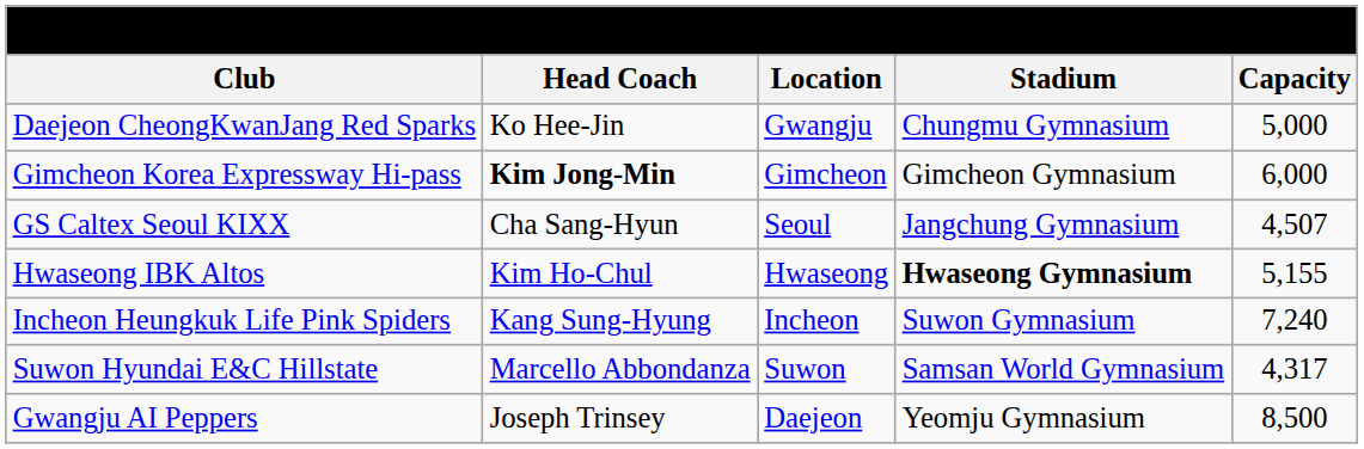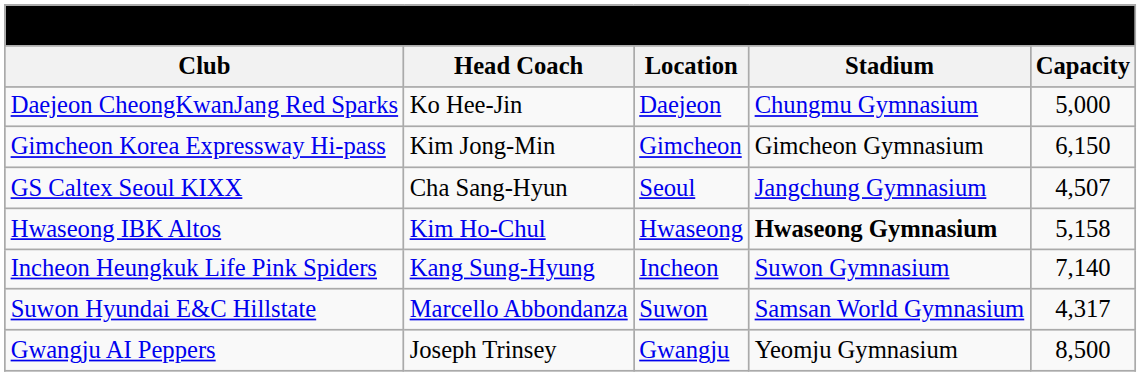Daejeon CheongKwanJang Red Sparks | Location: Gwangju -> Daejeon
Gimcheon Korea Expressway Hi-pass | Head Coach: bold -> normal
Gimcheon Korea Expressway Hi-pass | Capacity: 6,000 -> 6,150
Hwaseong IBK Altos | Capacity: 5,155 -> 5,158
Incheon Heungkuk Life Pink Spiders | Capacity: 7,240 -> 7,140
Gwangju AI Peppers | Location: Daejeon -> Gwangju
